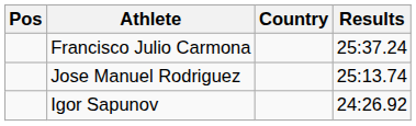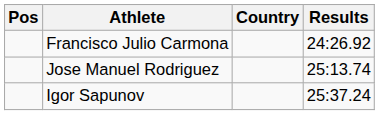Francisco Julio Carmona | Results: 25:37.24 -> 24:26.92
Igor Sapunov | Results: 24:26.92 -> 25:37.24
